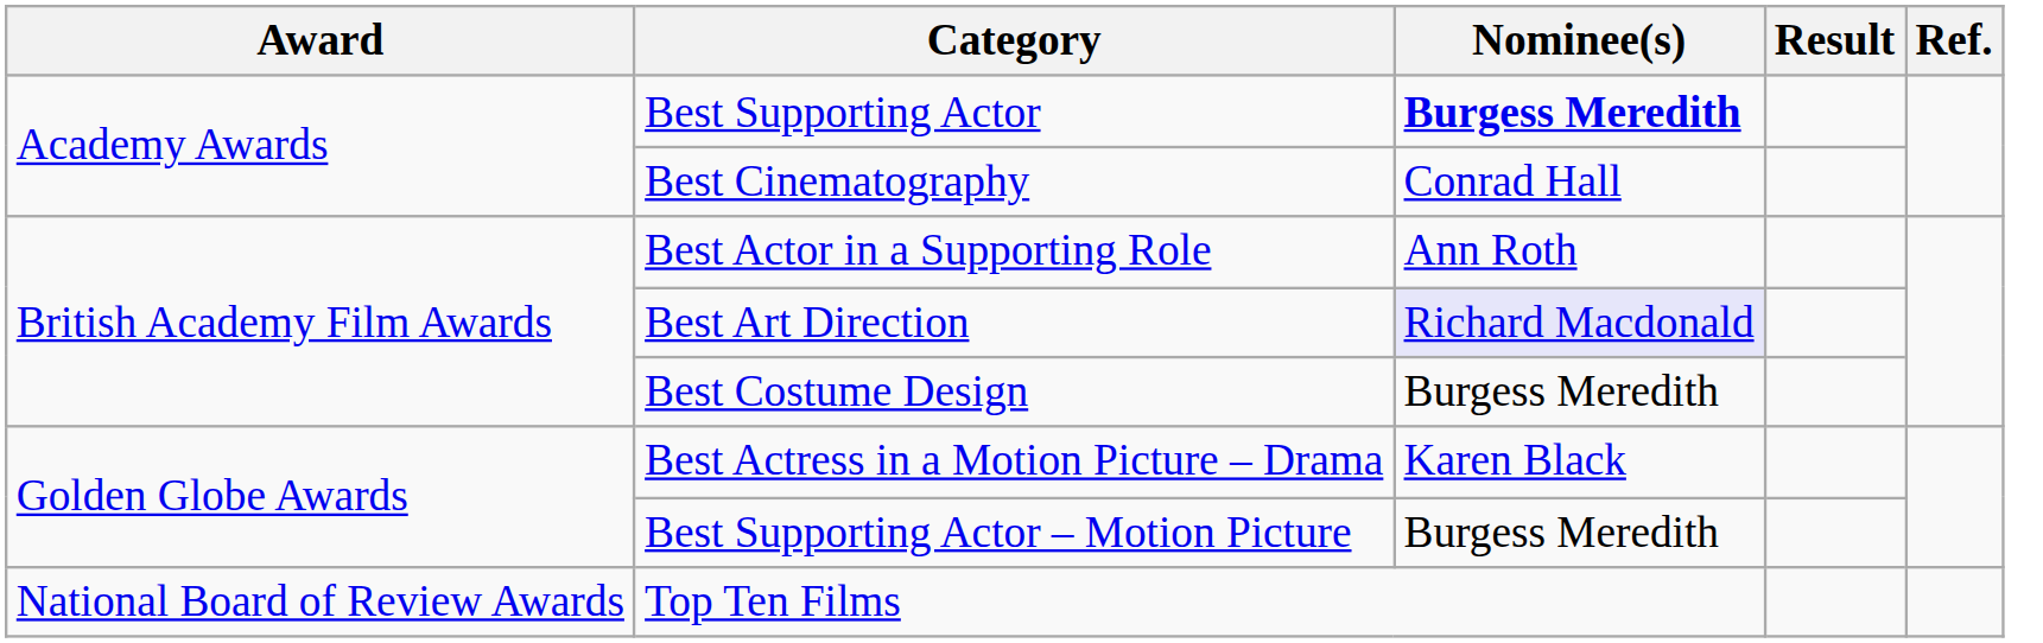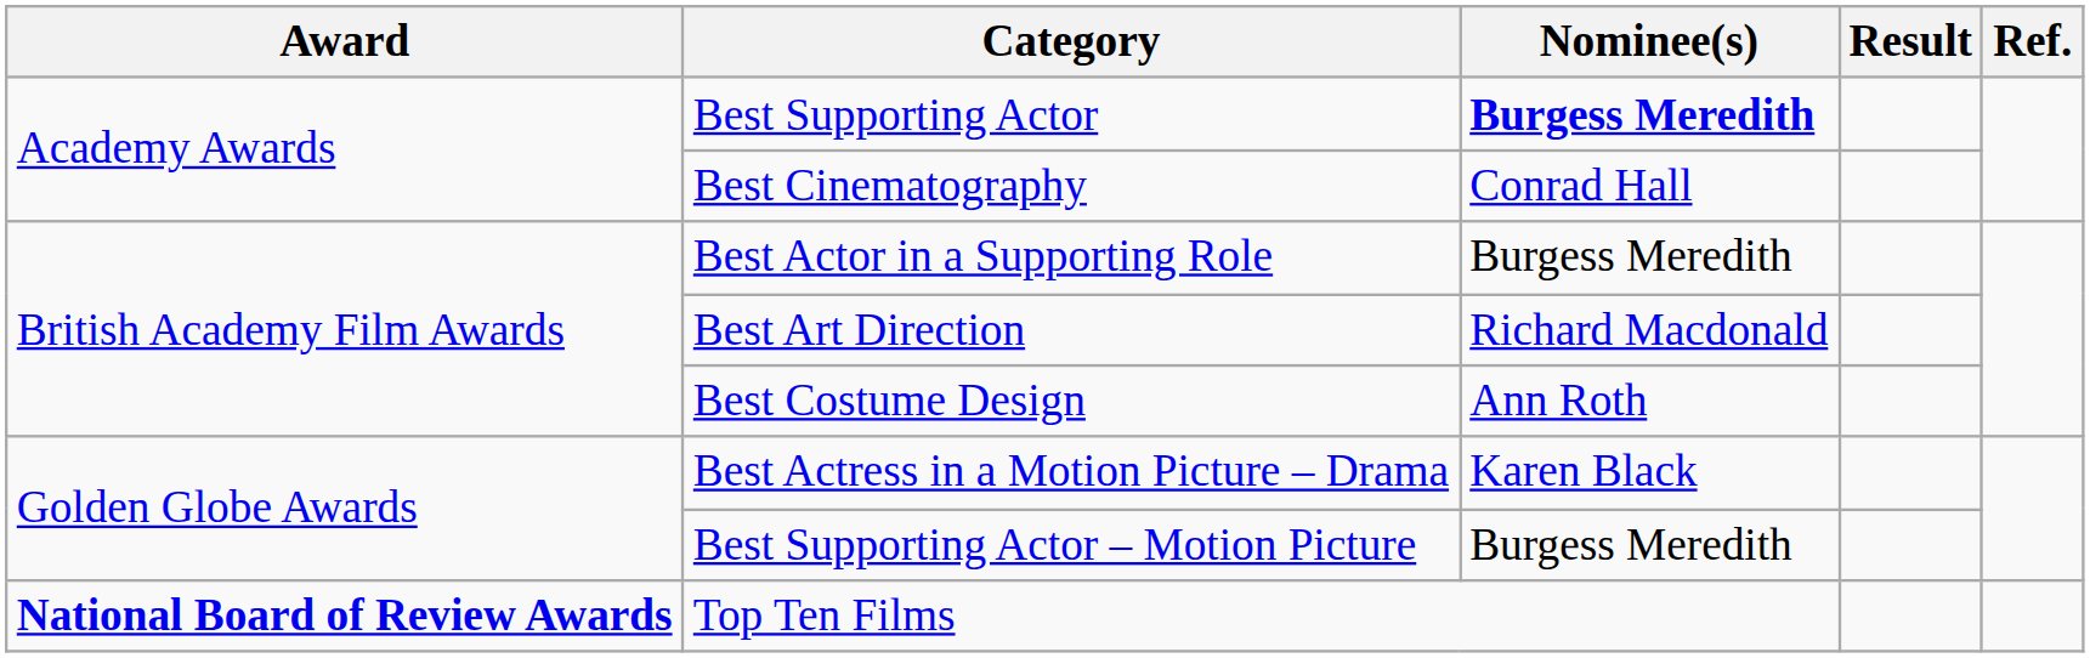Best Actor in a Supporting Role | Nominee(s): Ann Roth -> Burgess Meredith
Best Art Direction | Nominee(s): lavender background -> no background
Best Costume Design | Nominee(s): Burgess Meredith -> Ann Roth
Top Ten Films | Award: normal -> bold
